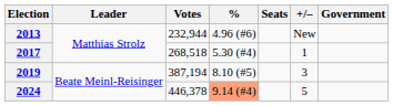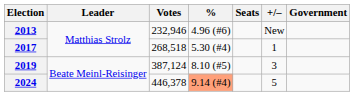2013 | Votes: 232,944 -> 232,946
2019 | Votes: 387,194 -> 387,124
